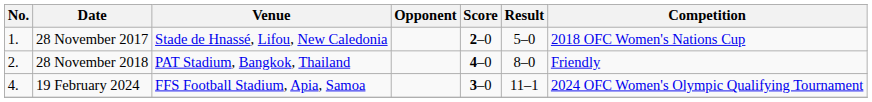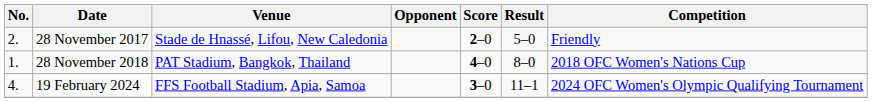28 November 2017 | No.: 1. -> 2.
28 November 2017 | Competition: 2018 OFC Women's Nations Cup -> Friendly
28 November 2018 | No.: 2. -> 1.
28 November 2018 | Competition: Friendly -> 2018 OFC Women's Nations Cup
